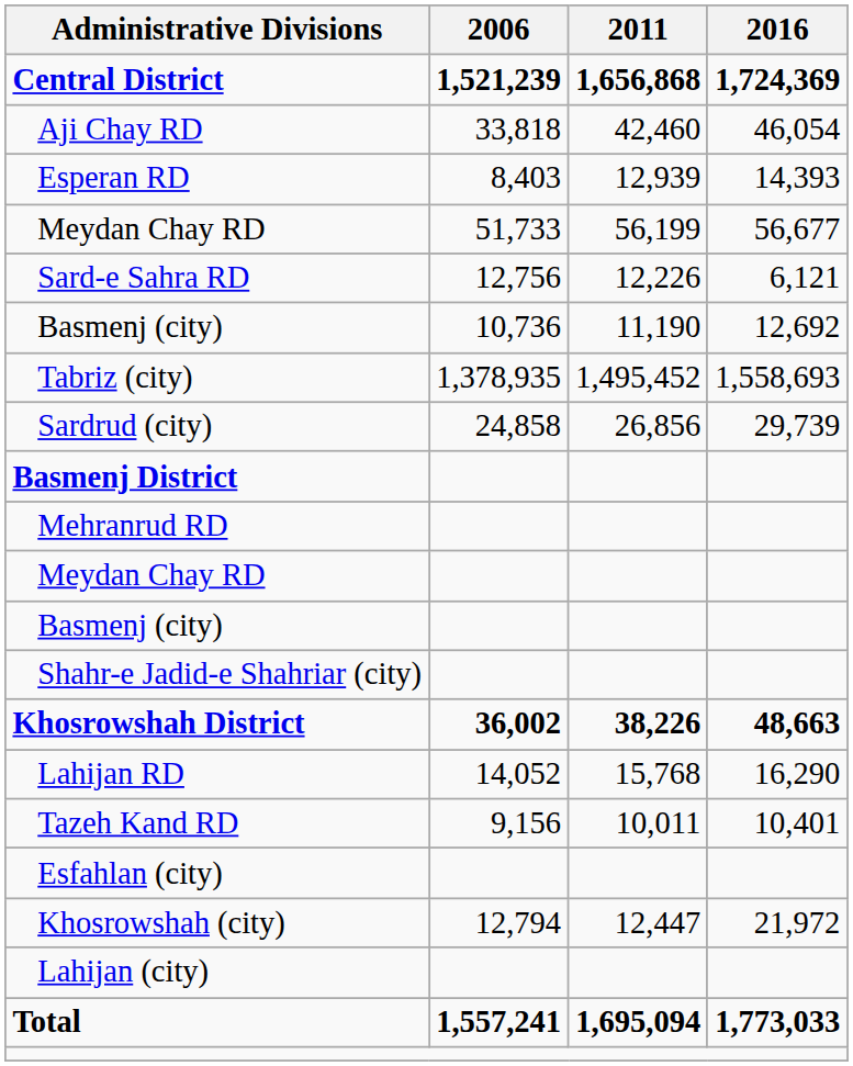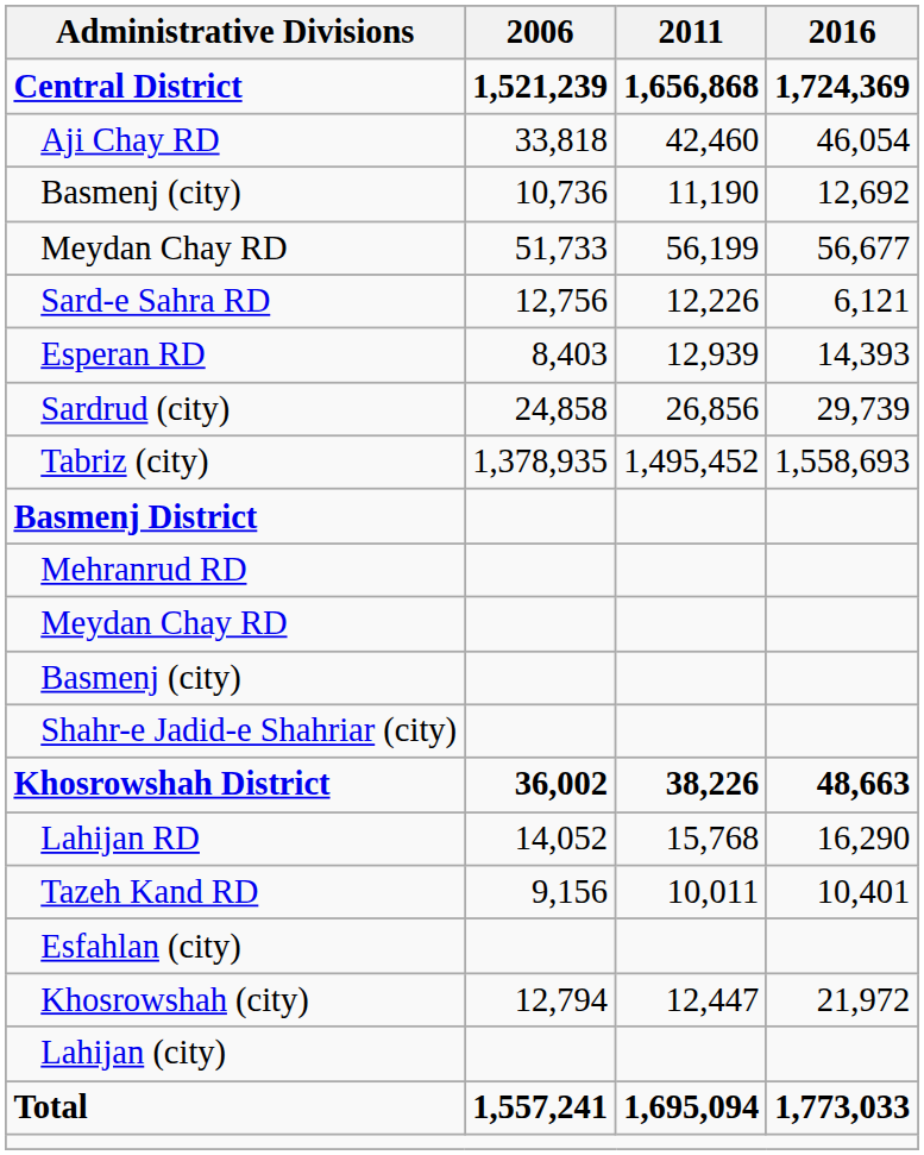rows swapped: Esperan RD <-> Basmenj (city) / 10,736
rows swapped: Sardrud (city) <-> Tabriz (city)
